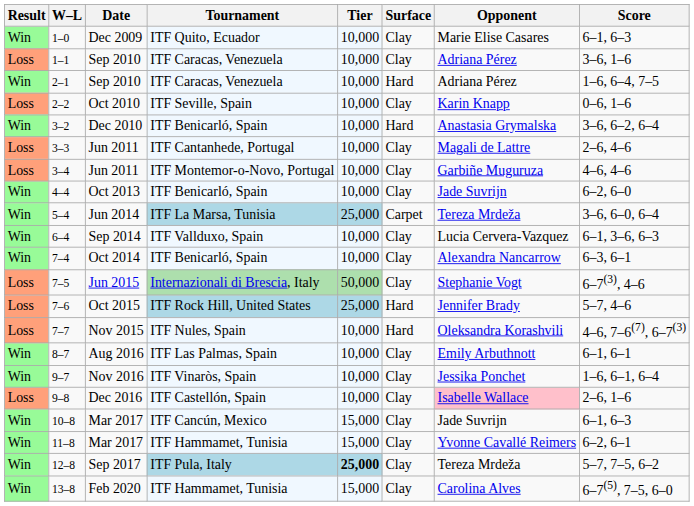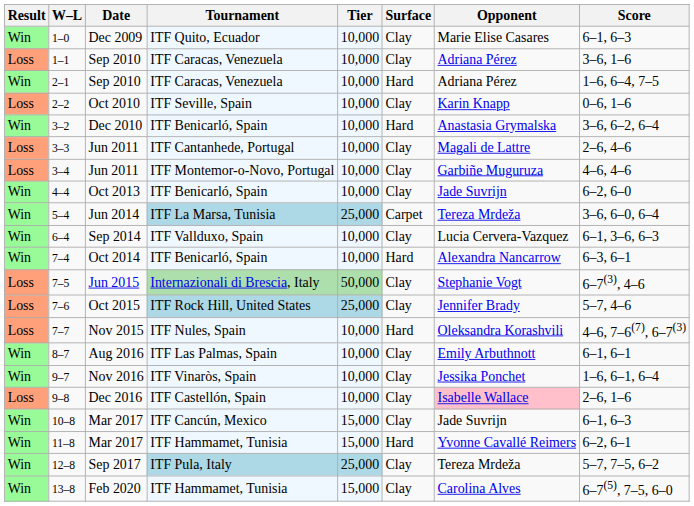7–4 | Surface: Clay -> Hard
7–6 | Surface: Hard -> Clay
11–8 | Surface: Clay -> Hard
12–8 | Tier: bold -> normal
